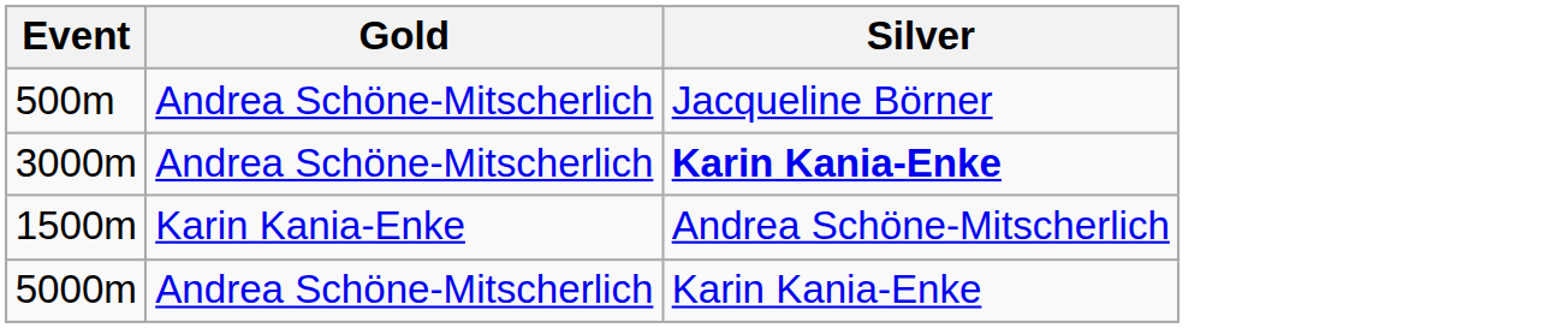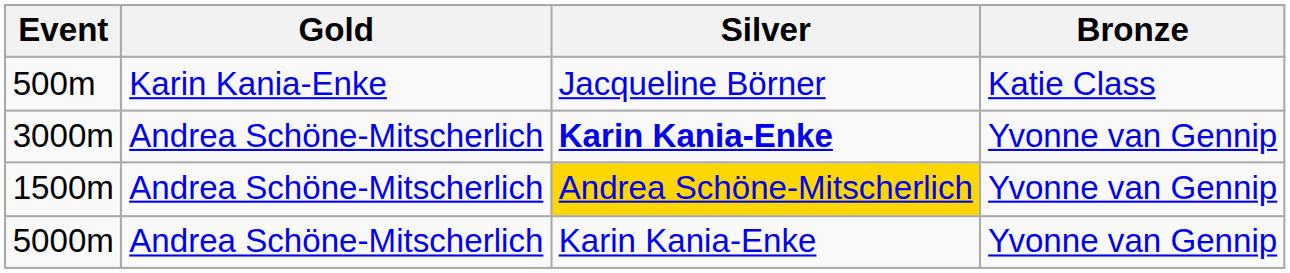+ column: Bronze | Katie Class | Yvonne van Gennip | Yvonne van Gennip | Yvonne van Gennip
500m | Gold: Andrea Schöne-Mitscherlich -> Karin Kania-Enke
1500m | Gold: Karin Kania-Enke -> Andrea Schöne-Mitscherlich
1500m | Silver: no background -> gold background
